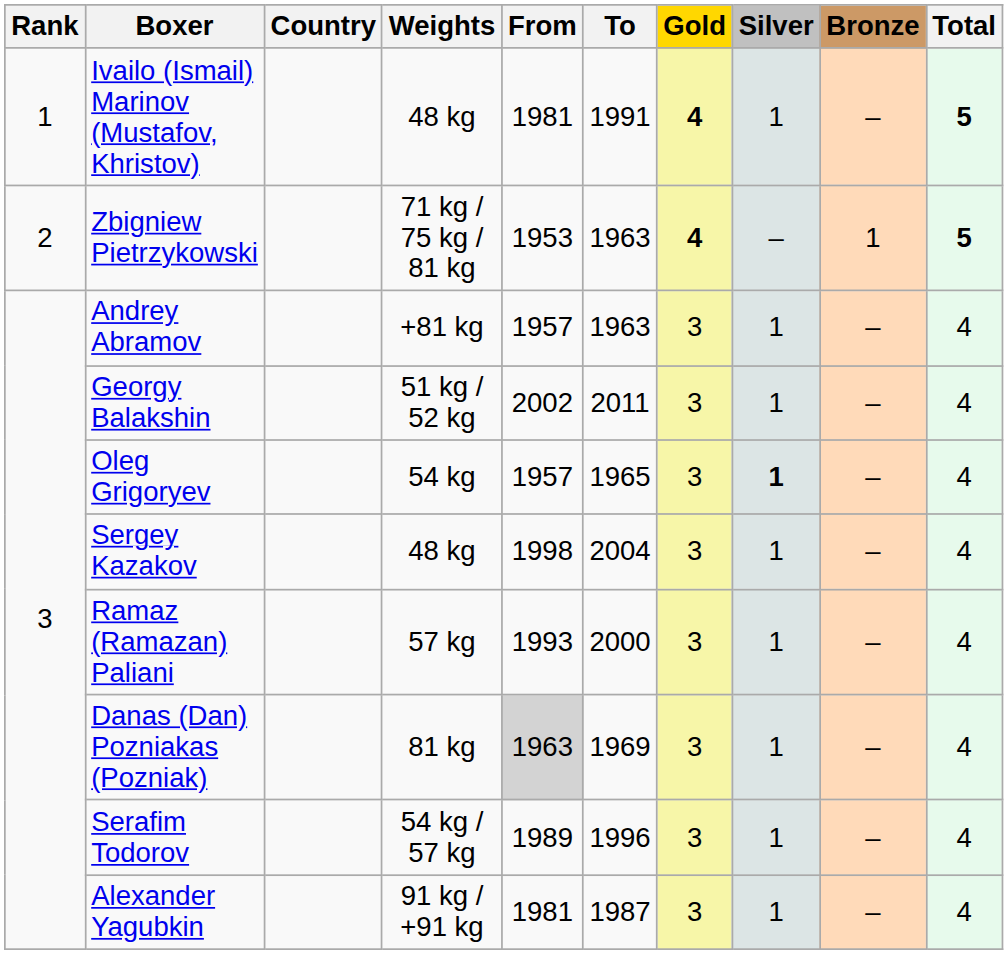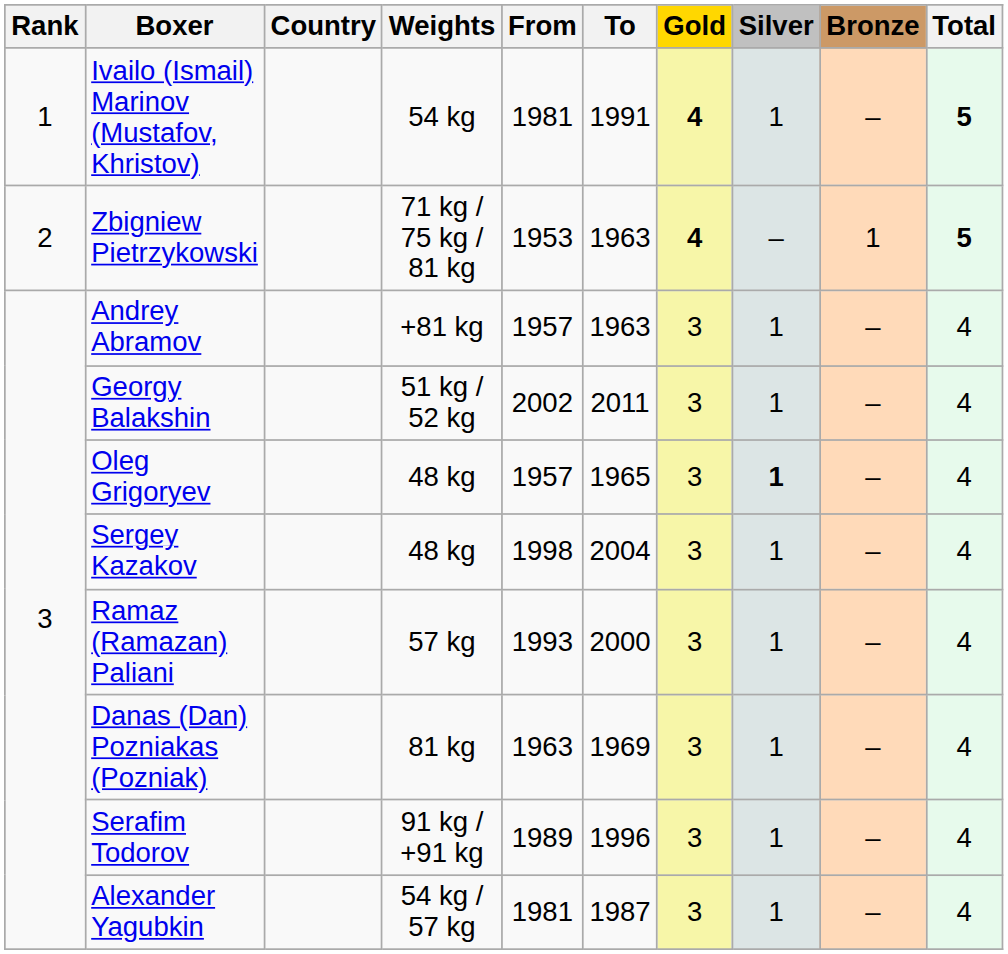Ivailo (Ismail) Marinov (Mustafov, Khristov) | Weights: 48 kg -> 54 kg
Oleg Grigoryev | Weights: 54 kg -> 48 kg
Danas (Dan) Pozniakas (Pozniak) | From: lightgrey background -> no background
Serafim Todorov | Weights: 54 kg / 57 kg -> 91 kg / +91 kg
Alexander Yagubkin | Weights: 91 kg / +91 kg -> 54 kg / 57 kg
